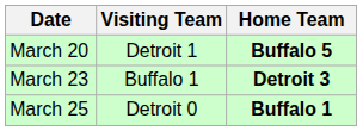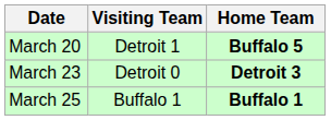March 23 | Visiting Team: Buffalo 1 -> Detroit 0
March 25 | Visiting Team: Detroit 0 -> Buffalo 1
